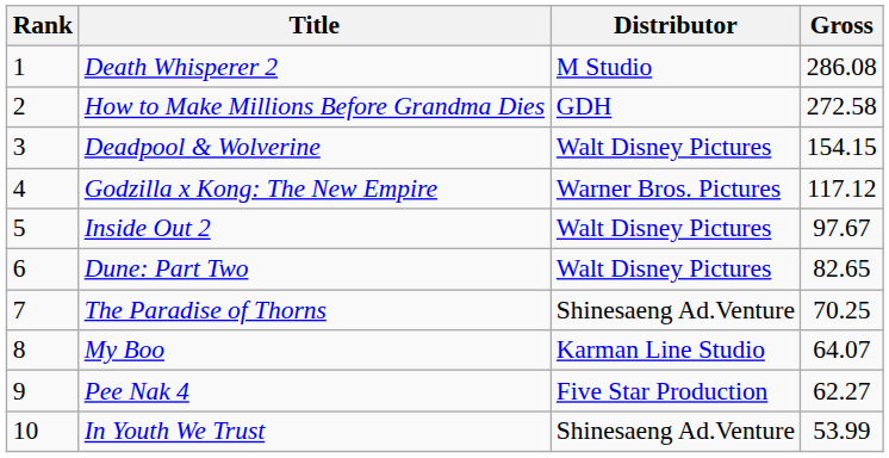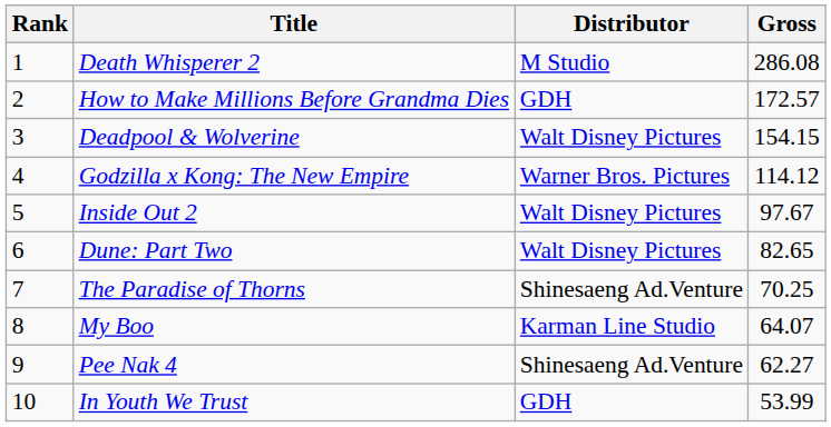How to Make Millions Before Grandma Dies | Gross: 272.58 -> 172.57
Godzilla x Kong: The New Empire | Gross: 117.12 -> 114.12
Pee Nak 4 | Distributor: Five Star Production -> Shinesaeng Ad.Venture
In Youth We Trust | Distributor: Shinesaeng Ad.Venture -> GDH
